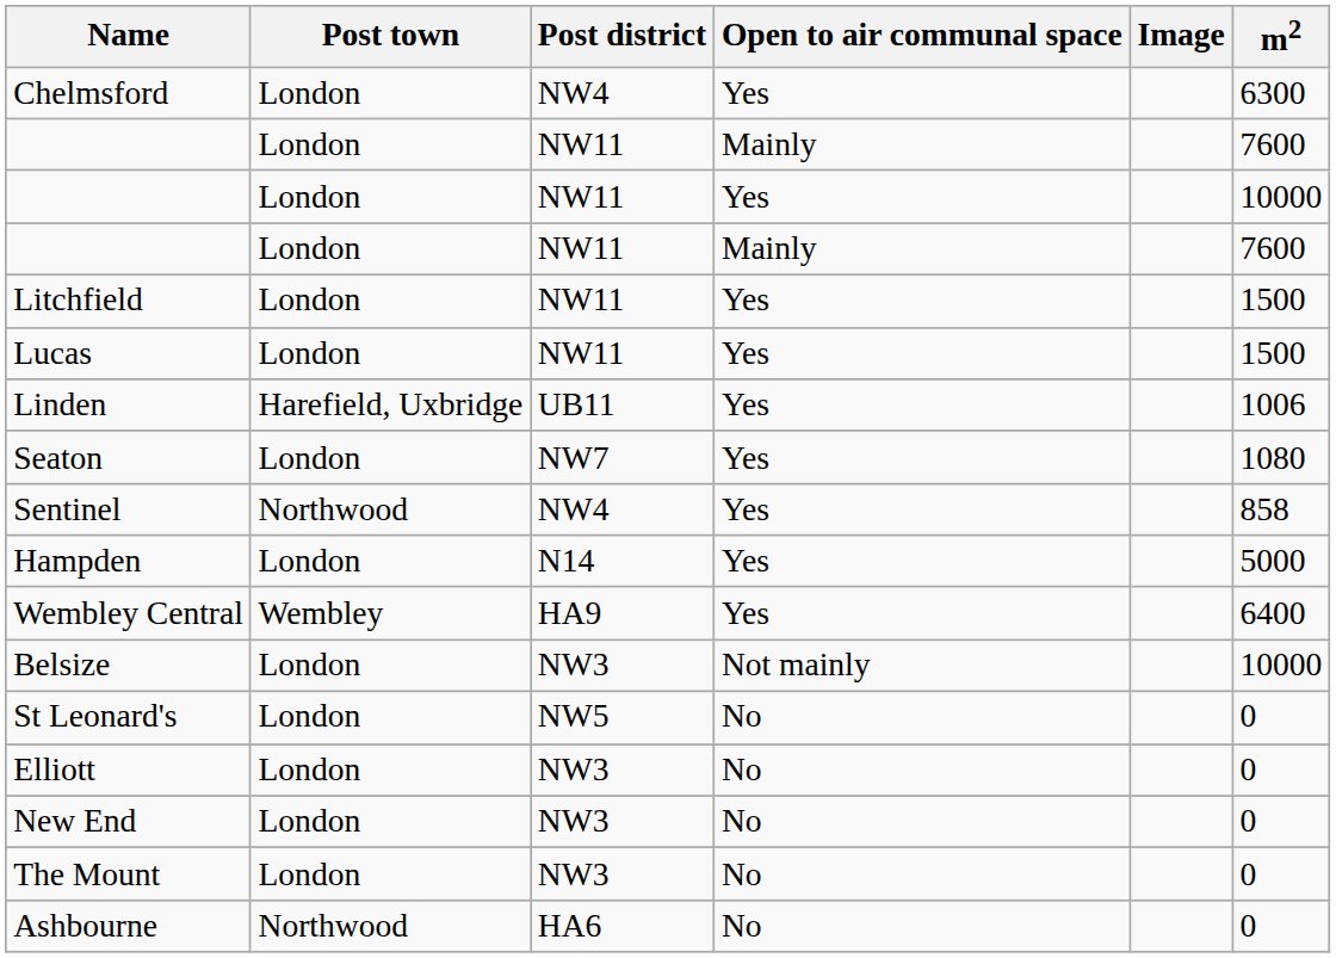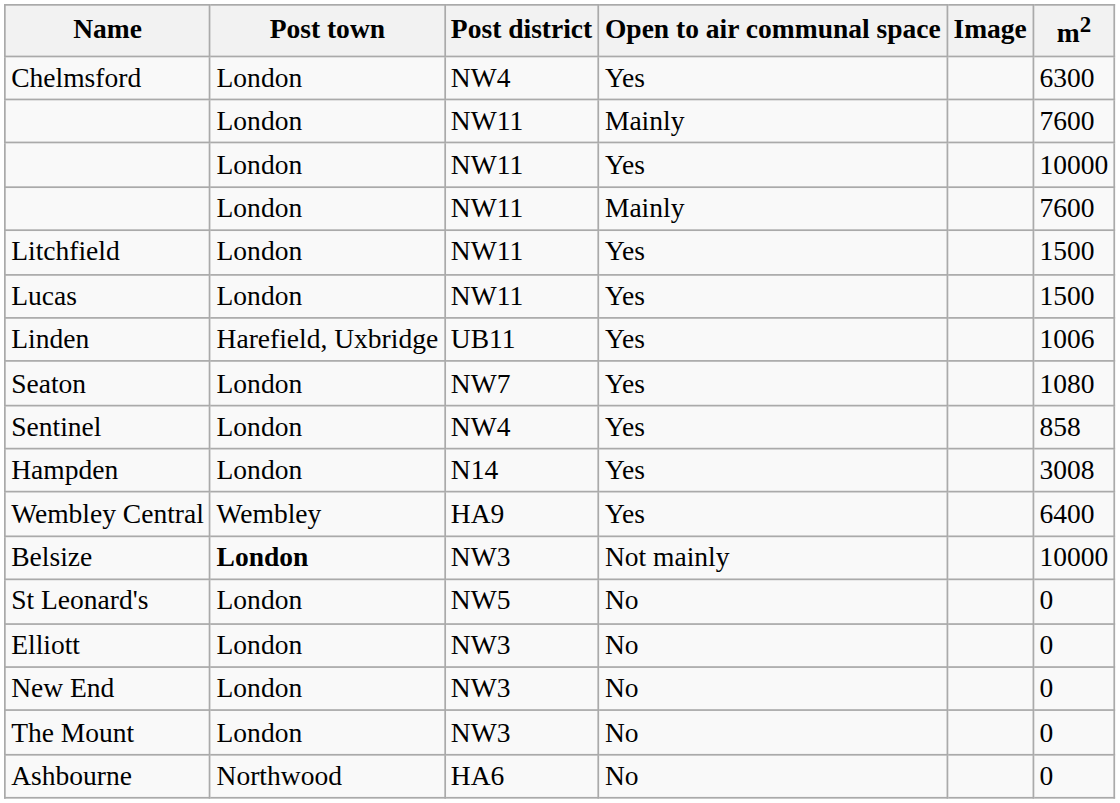Sentinel | Post town: Northwood -> London
Hampden | m2: 5000 -> 3008
Belsize | Post town: normal -> bold
